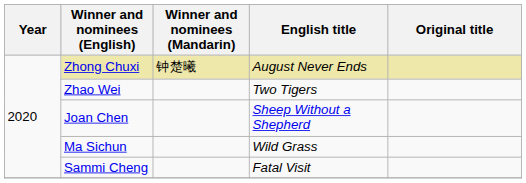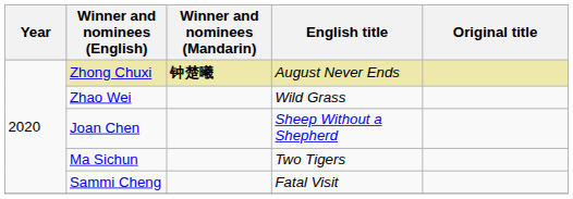Zhong Chuxi | Winner and nominees (Mandarin): normal -> bold
Zhao Wei | English title: Two Tigers -> Wild Grass
Ma Sichun | English title: Wild Grass -> Two Tigers
